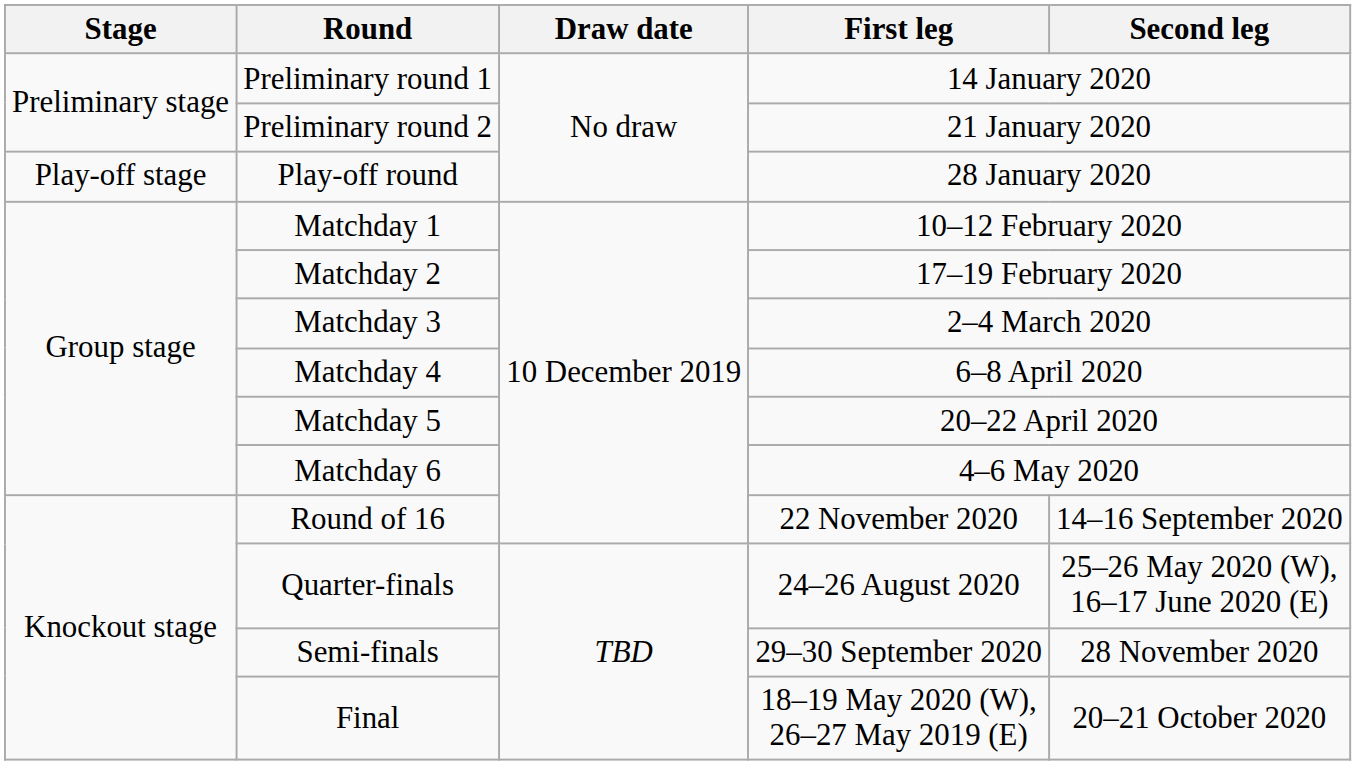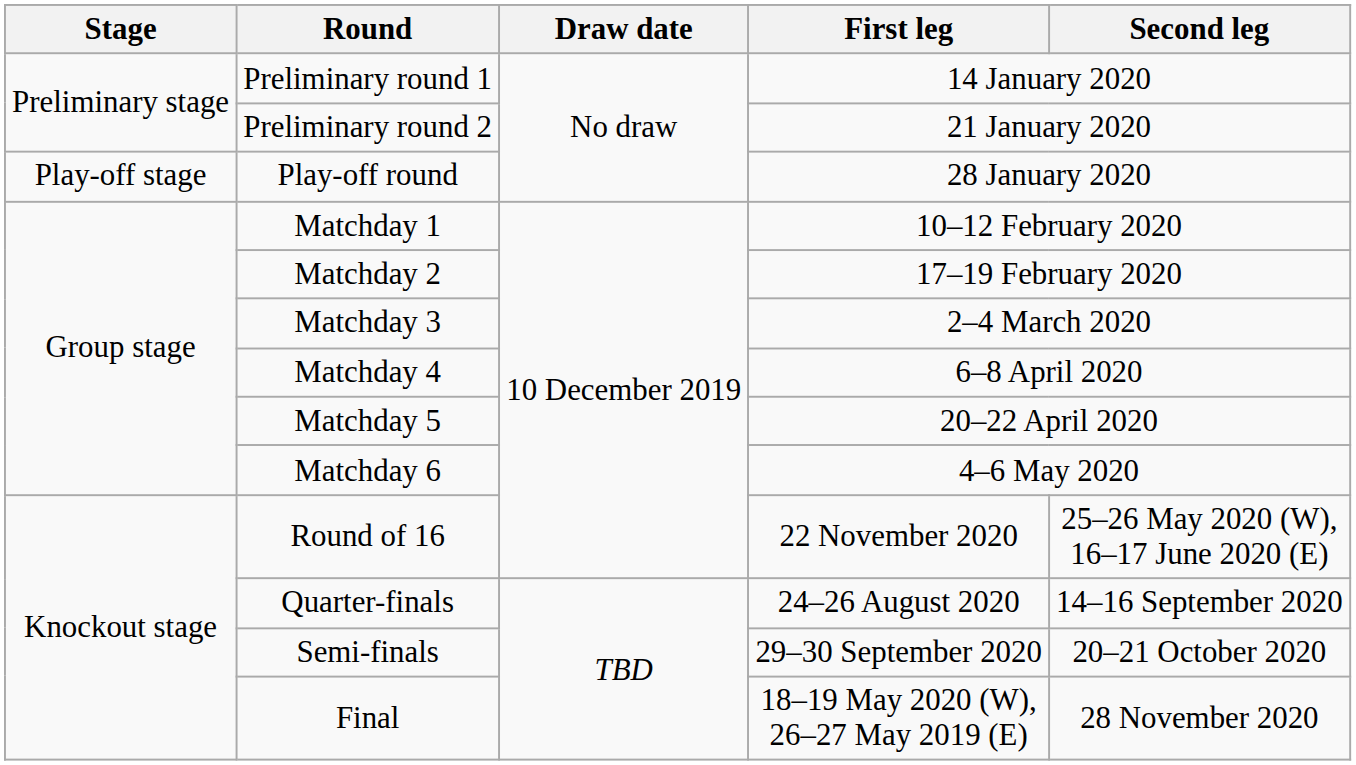Round of 16 | Second leg: 14–16 September 2020 -> 25–26 May 2020 (W), 16–17 June 2020 (E)
Quarter-finals | Second leg: 25–26 May 2020 (W), 16–17 June 2020 (E) -> 14–16 September 2020
Semi-finals | Second leg: 28 November 2020 -> 20–21 October 2020
Final | Second leg: 20–21 October 2020 -> 28 November 2020
